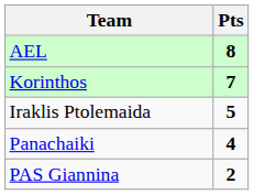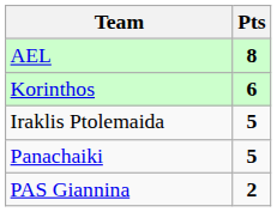Korinthos | Pts: 7 -> 6
Panachaiki | Pts: 4 -> 5
